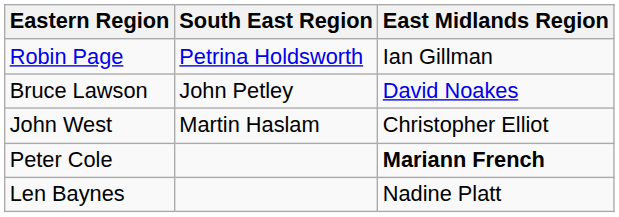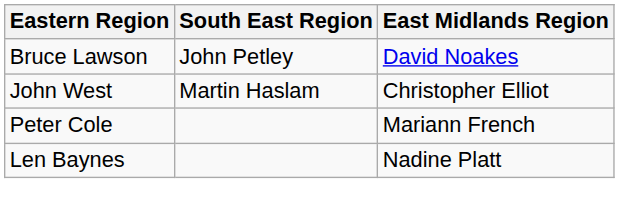- row: Robin Page | Petrina Holdsworth | Ian Gillman
Peter Cole | East Midlands Region: bold -> normal
